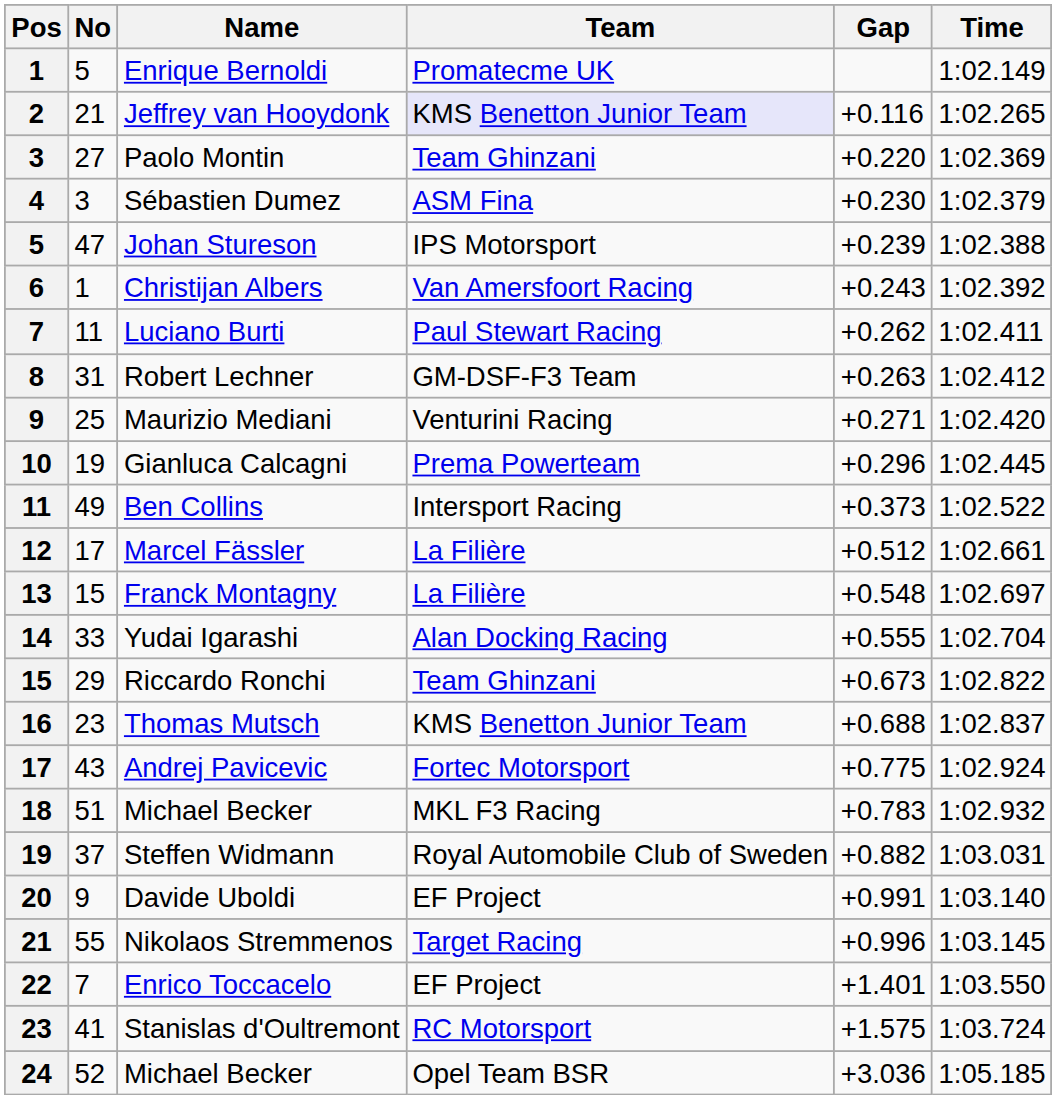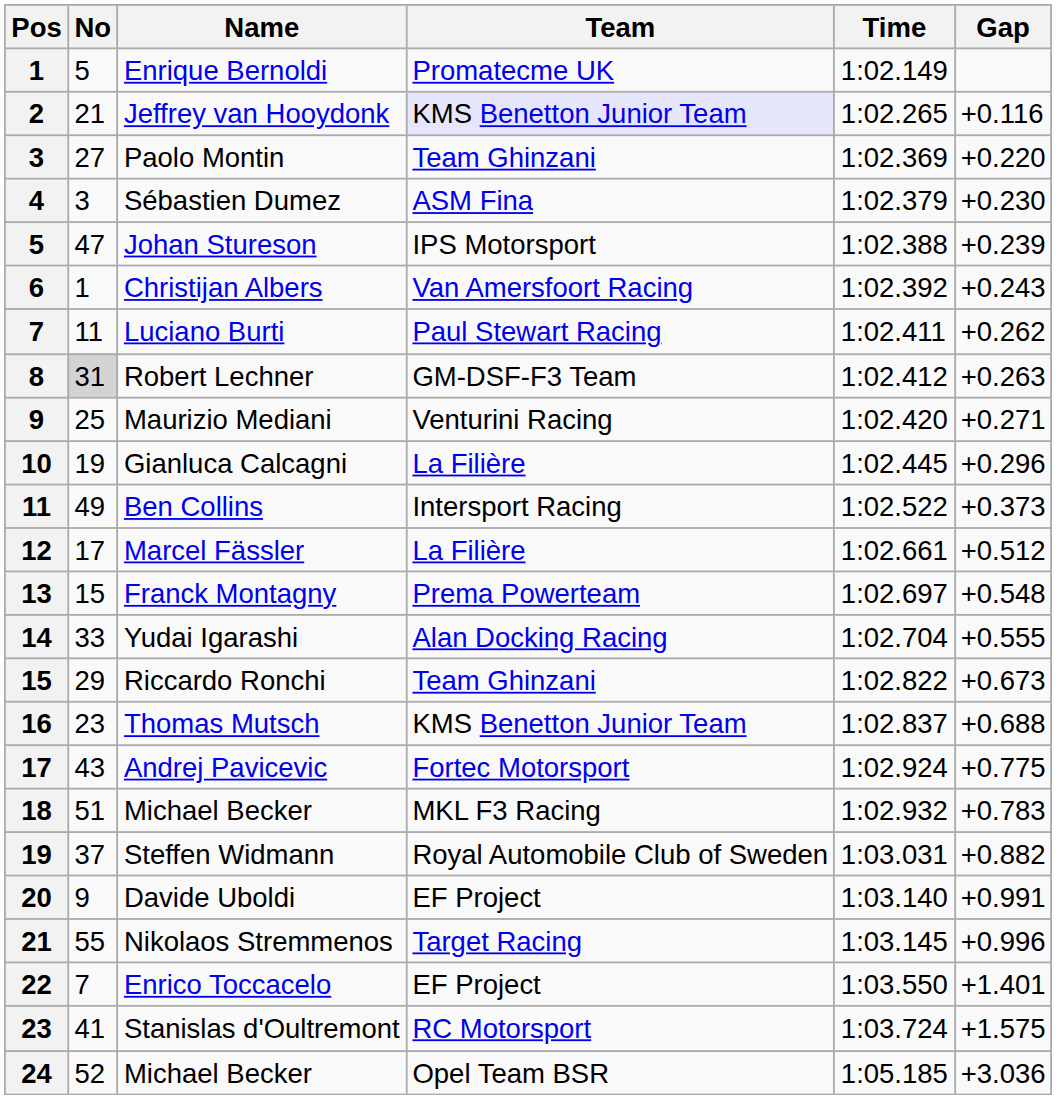columns swapped: Time <-> Gap
Robert Lechner | No: no background -> lightgrey background
Gianluca Calcagni | Team: Prema Powerteam -> La Filière
Franck Montagny | Team: La Filière -> Prema Powerteam
